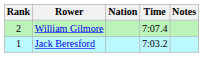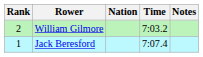William Gilmore | Time: 7:07.4 -> 7:03.2
Jack Beresford | Time: 7:03.2 -> 7:07.4
